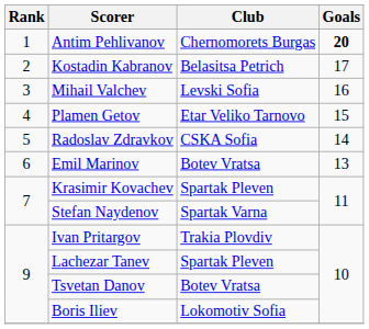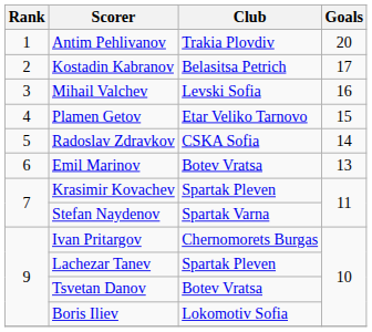Antim Pehlivanov | Club: Chernomorets Burgas -> Trakia Plovdiv
Antim Pehlivanov | Goals: bold -> normal
Ivan Pritargov | Club: Trakia Plovdiv -> Chernomorets Burgas
